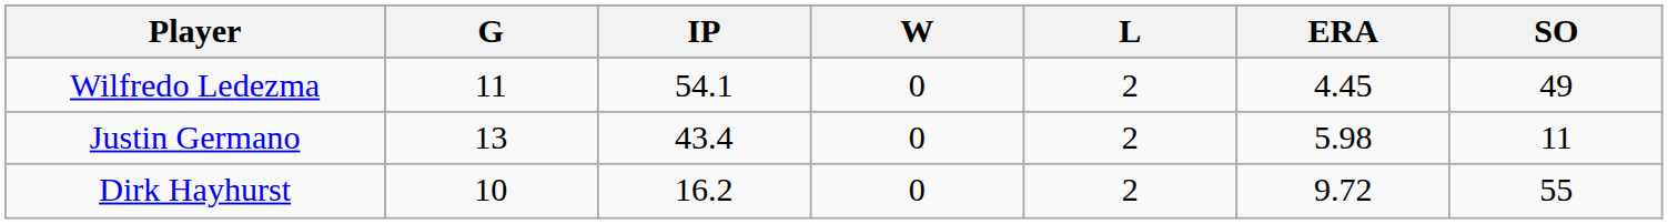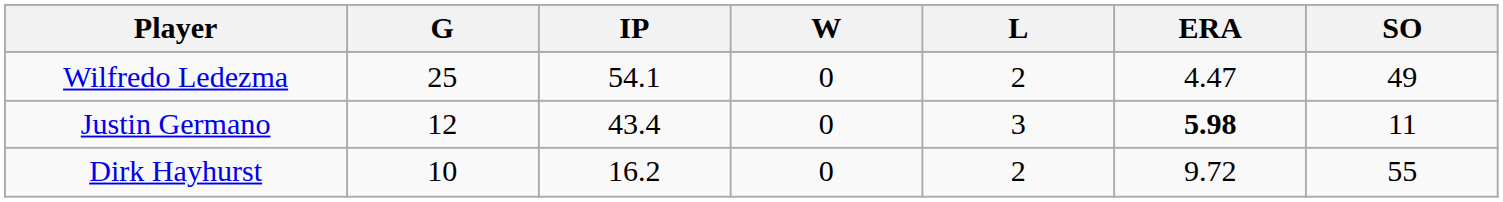Wilfredo Ledezma | G: 11 -> 25
Wilfredo Ledezma | ERA: 4.45 -> 4.47
Justin Germano | G: 13 -> 12
Justin Germano | L: 2 -> 3
Justin Germano | ERA: normal -> bold
